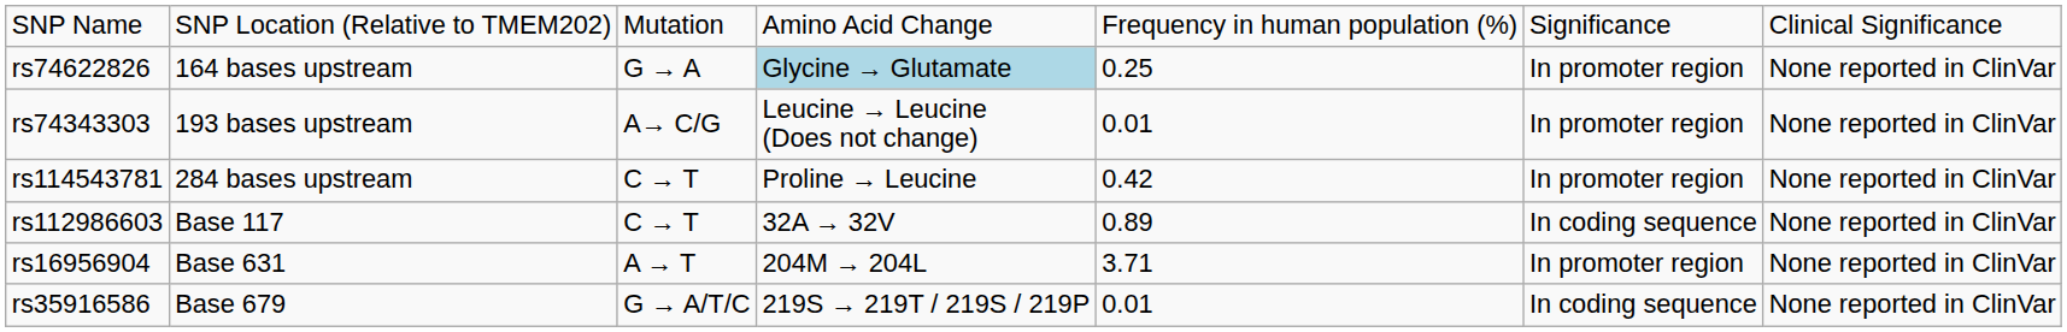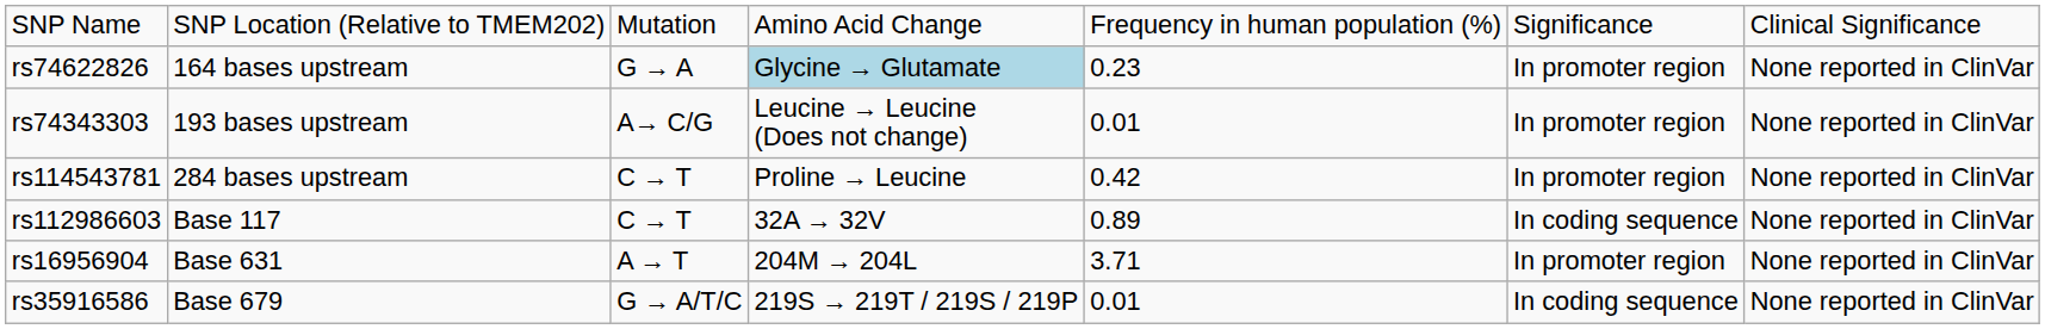rs74622826 | column 5: 0.25 -> 0.23
